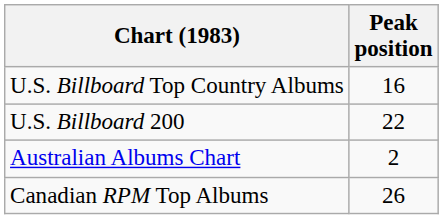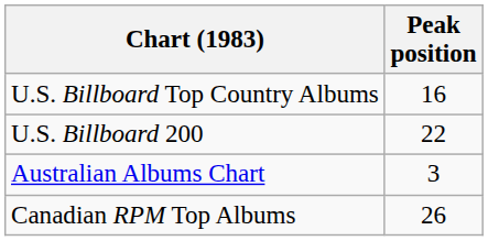Australian Albums Chart | Peak position: 2 -> 3
